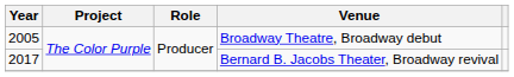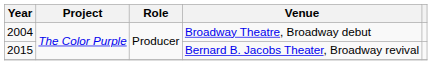Broadway Theatre, Broadway debut | Year: 2005 -> 2004
Bernard B. Jacobs Theater, Broadway revival | Year: 2017 -> 2015
